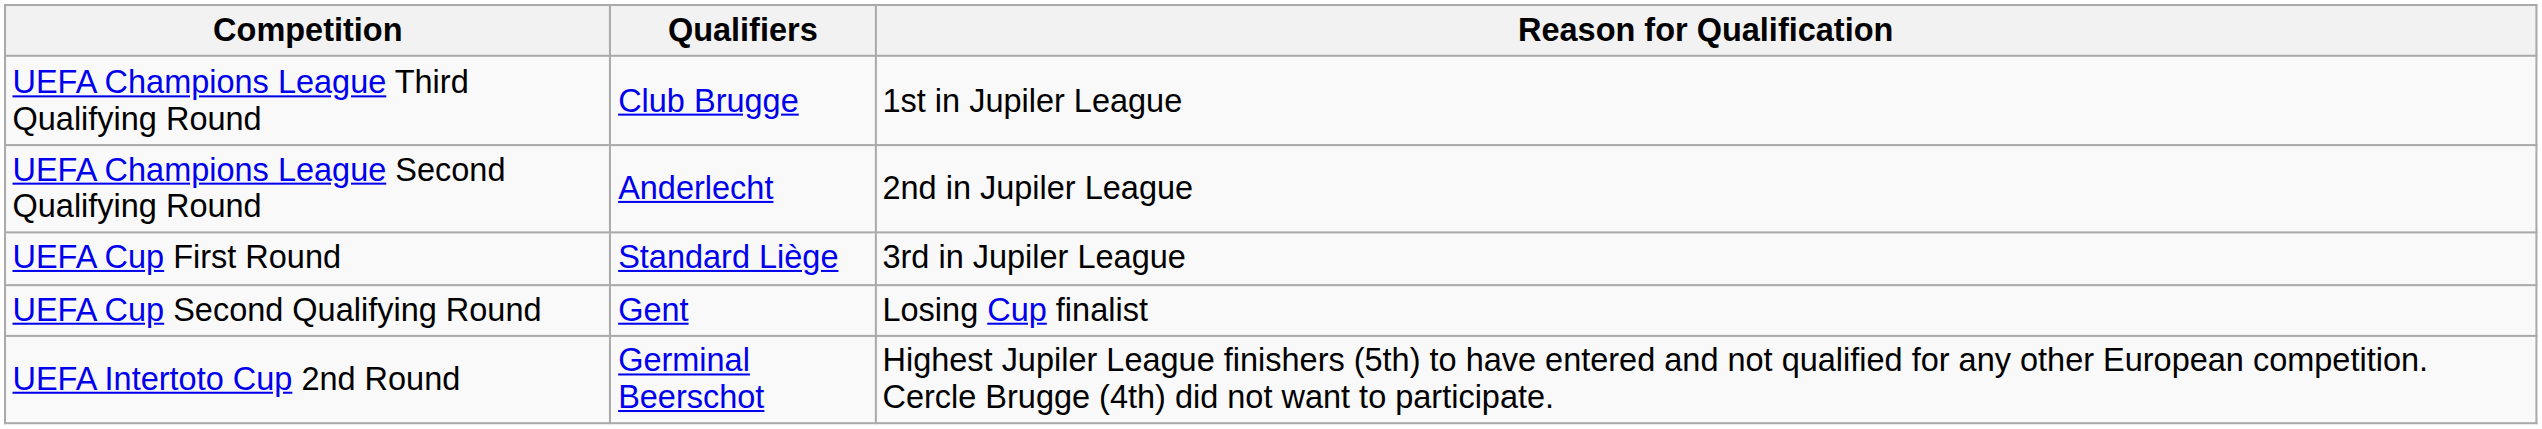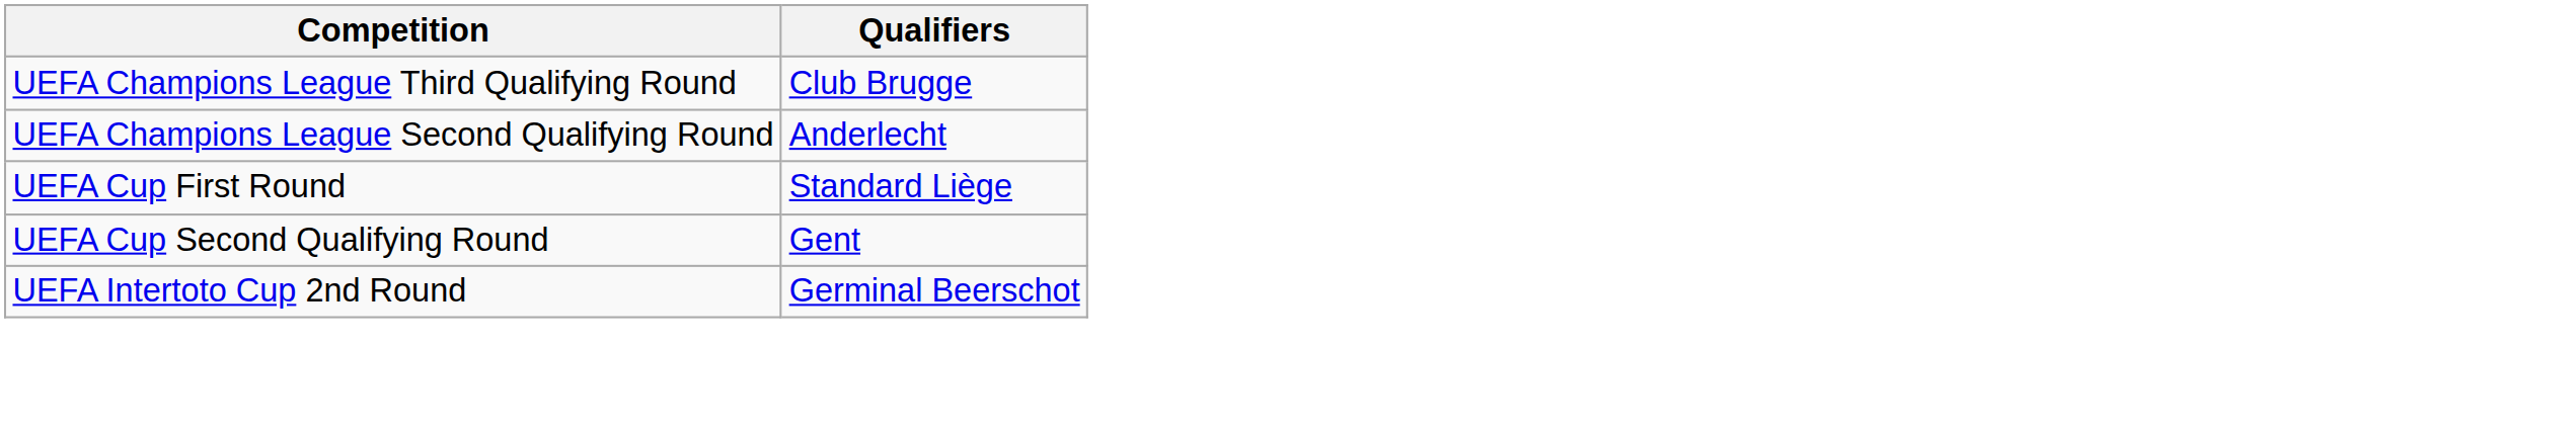- column: Reason for Qualification | 1st in Jupiler League | 2nd in Jupiler League | 3rd in Jupiler League | Losing Cup finalist | Highest Jupiler League finishers (5th) to have entered and not qualified for any other European competition. Cercle Brugge (4th) did not want to participate.
